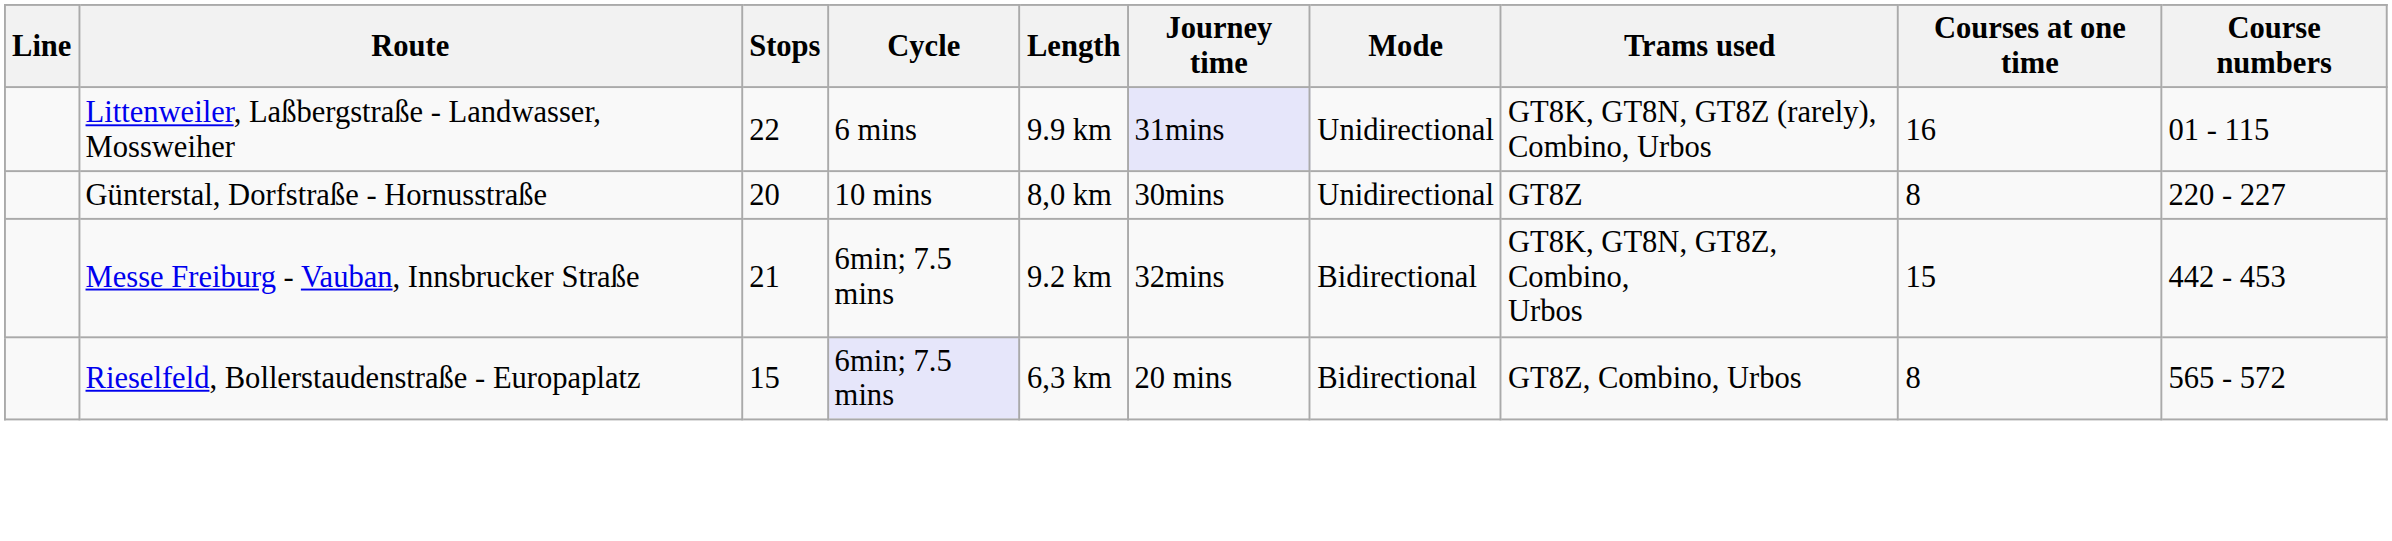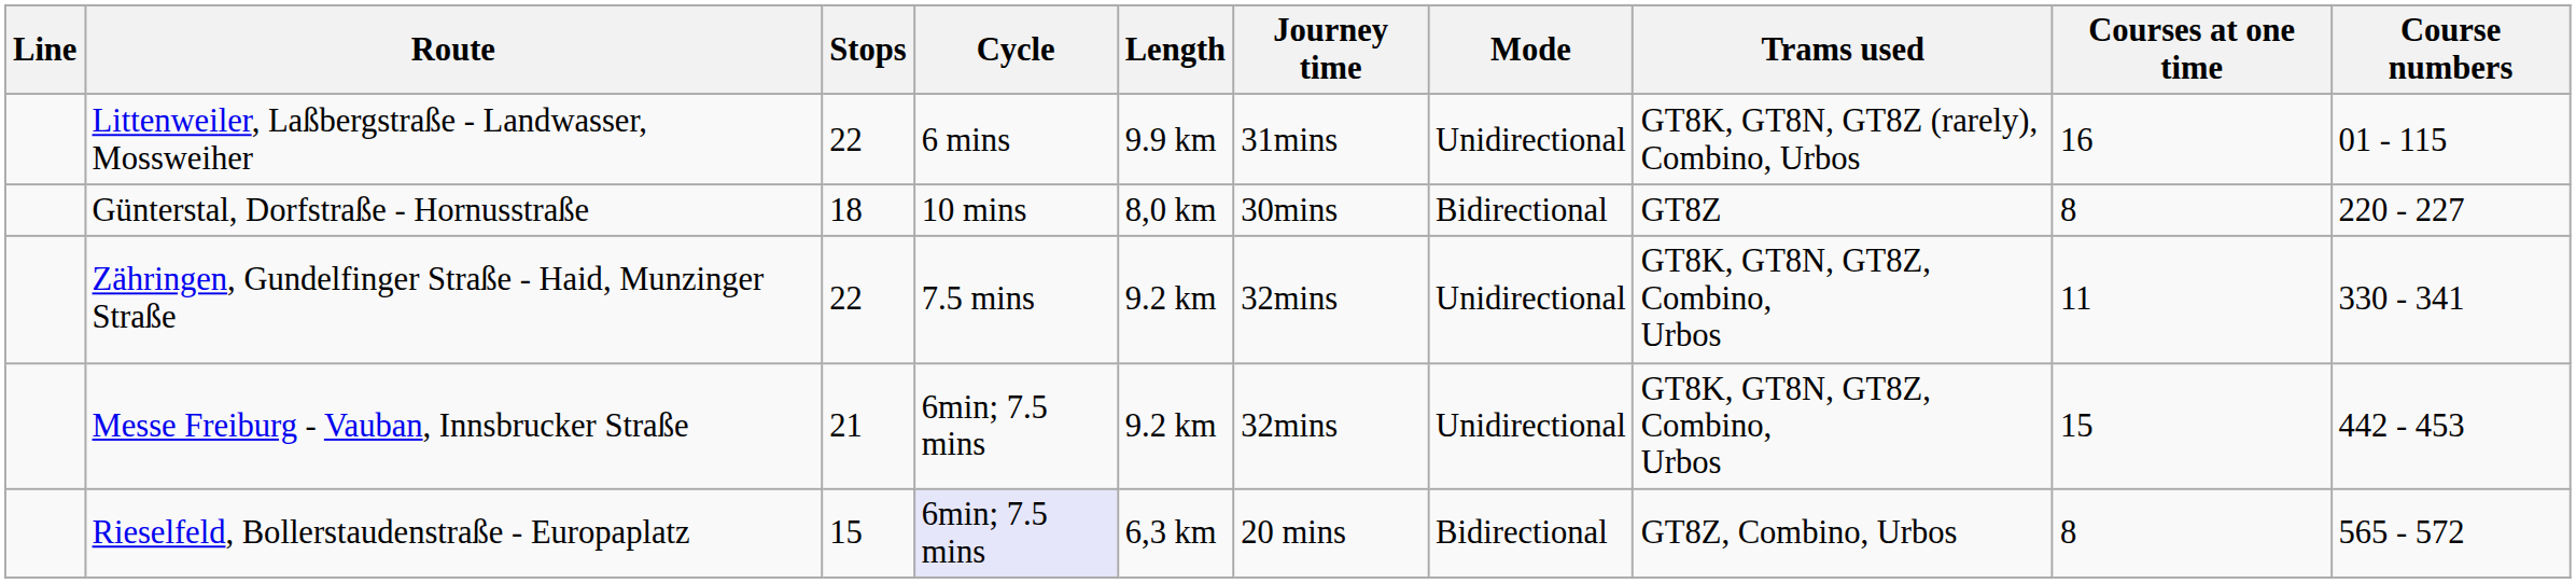Littenweiler, Laßbergstraße - Landwasser, Mossweiher | Journey time: lavender background -> no background
Günterstal, Dorfstraße - Hornusstraße | Stops: 20 -> 18
Günterstal, Dorfstraße - Hornusstraße | Mode: Unidirectional -> Bidirectional
+ row: Zähringen, Gundelfinger Straße - Haid, Munzinger Straße | 22 | 7.5 mins | 9.2 km | 32mins | Unidirectional | GT8K, GT8N, GT8Z, Combino, Urbos | 11 | 330 - 341
Messe Freiburg - Vauban, Innsbrucker Straße | Mode: Bidirectional -> Unidirectional
